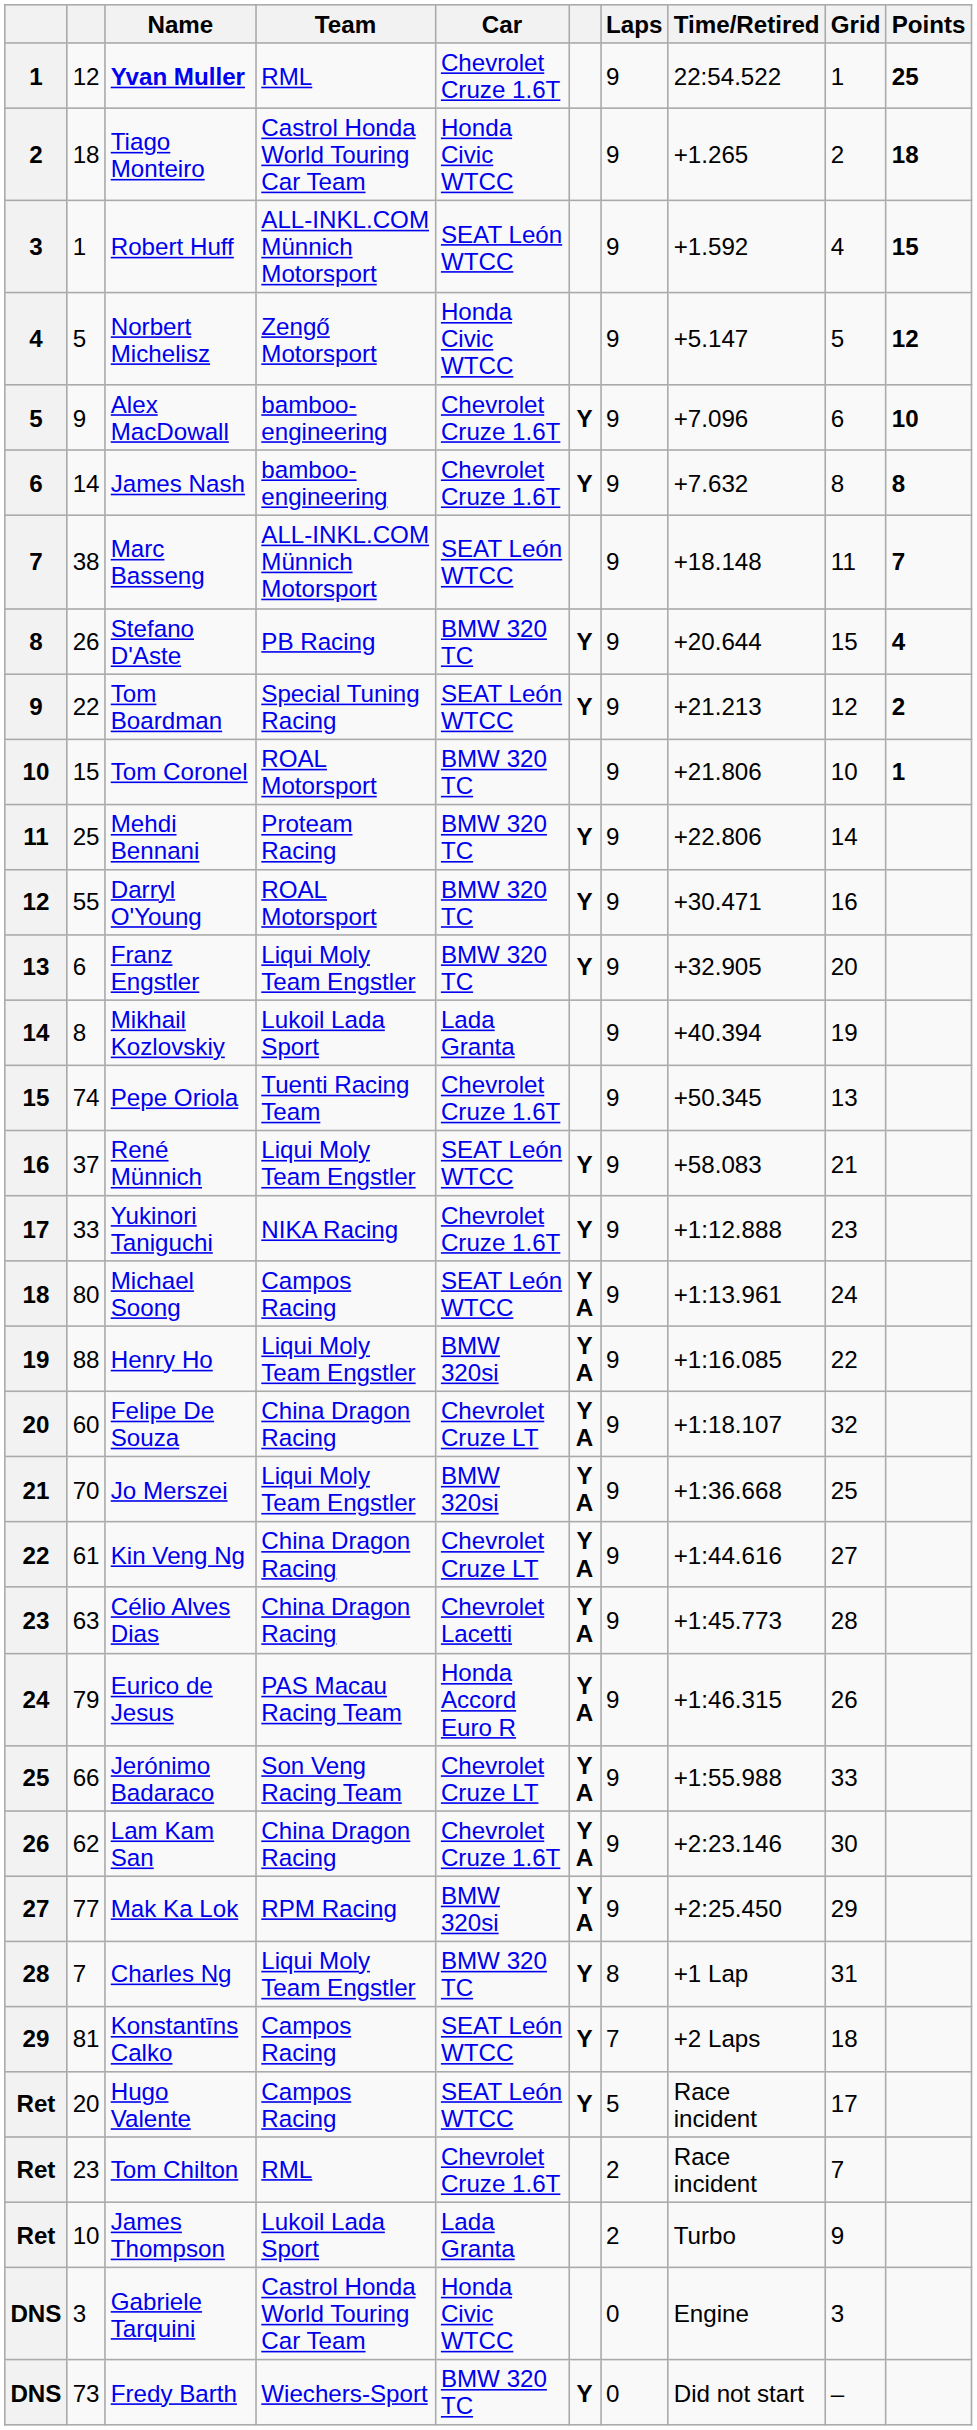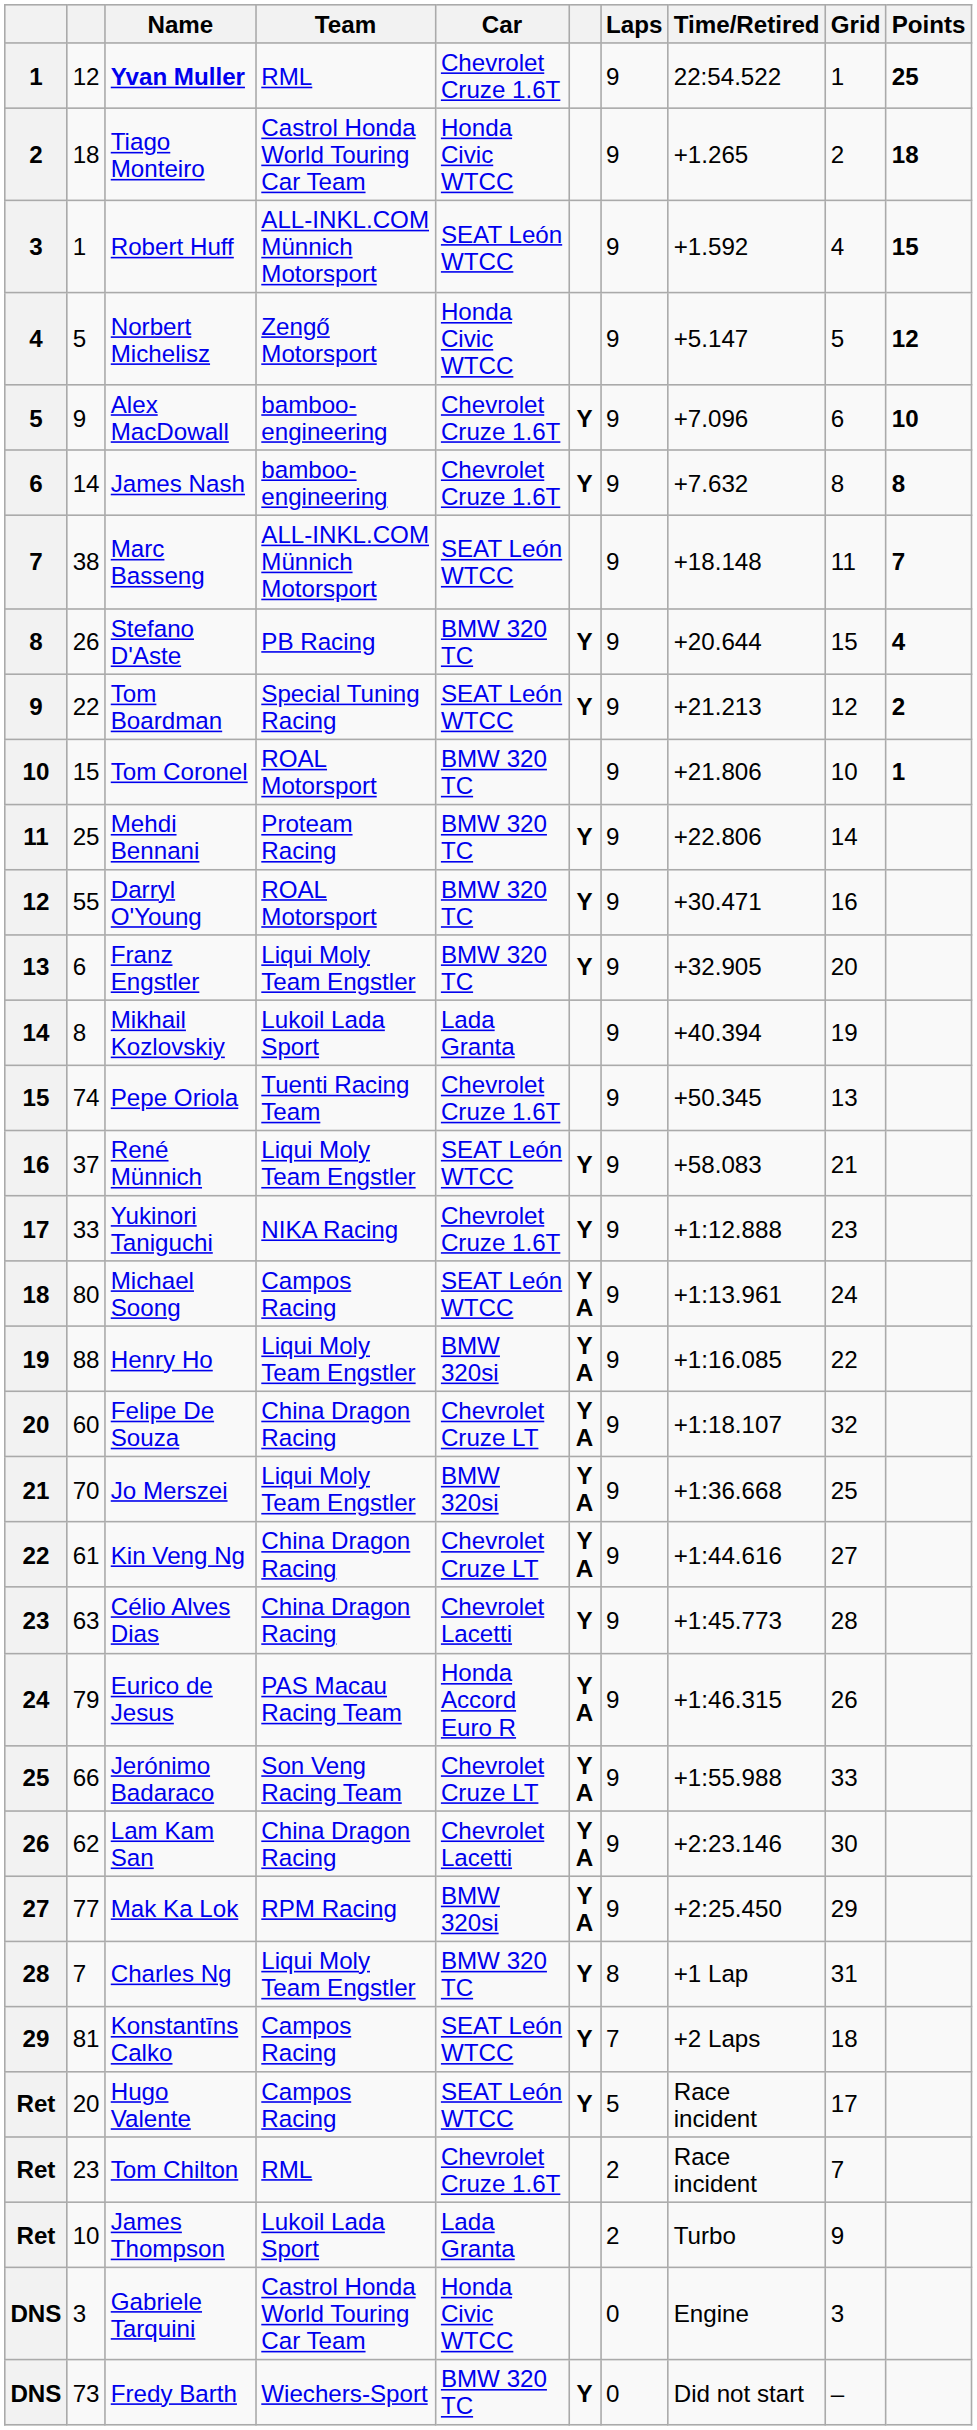Célio Alves Dias | column 6: Y A -> Y
Lam Kam San | Car: Chevrolet Cruze 1.6T -> Chevrolet Lacetti
